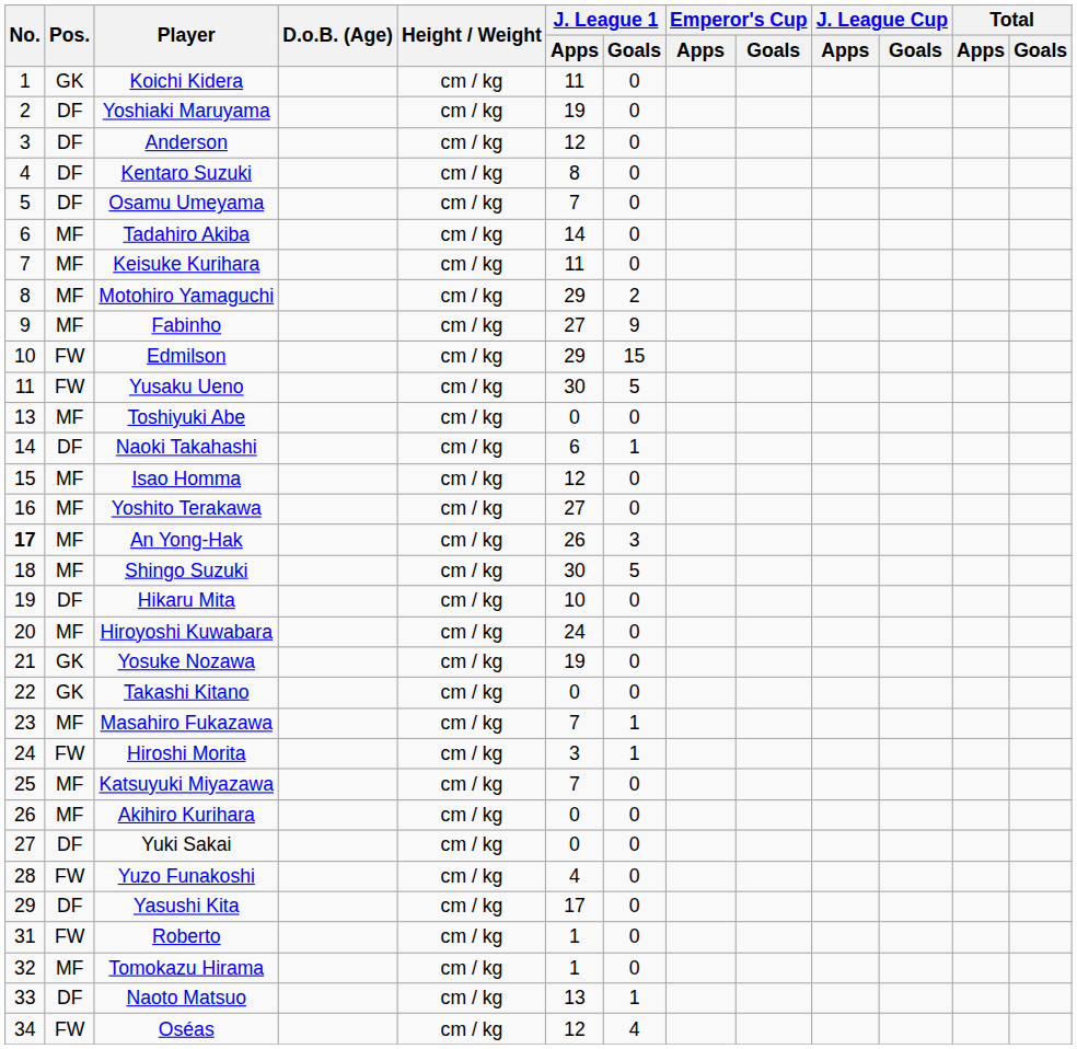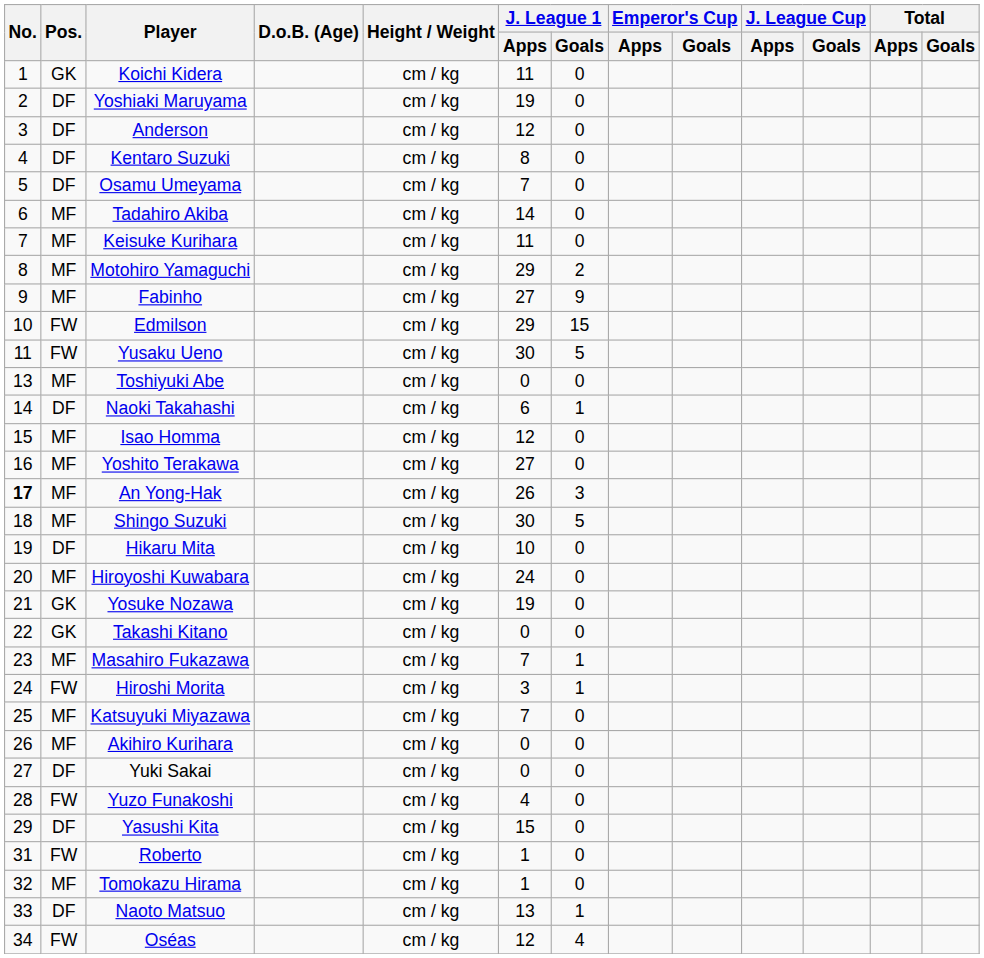Yasushi Kita | J. League 1 / Apps: 17 -> 15
